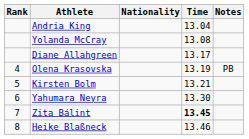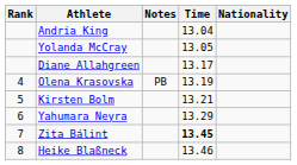columns swapped: Nationality <-> Notes
Yolanda McCray | Time: 13.08 -> 13.05
Yahumara Neyra | Time: 13.30 -> 13.29
